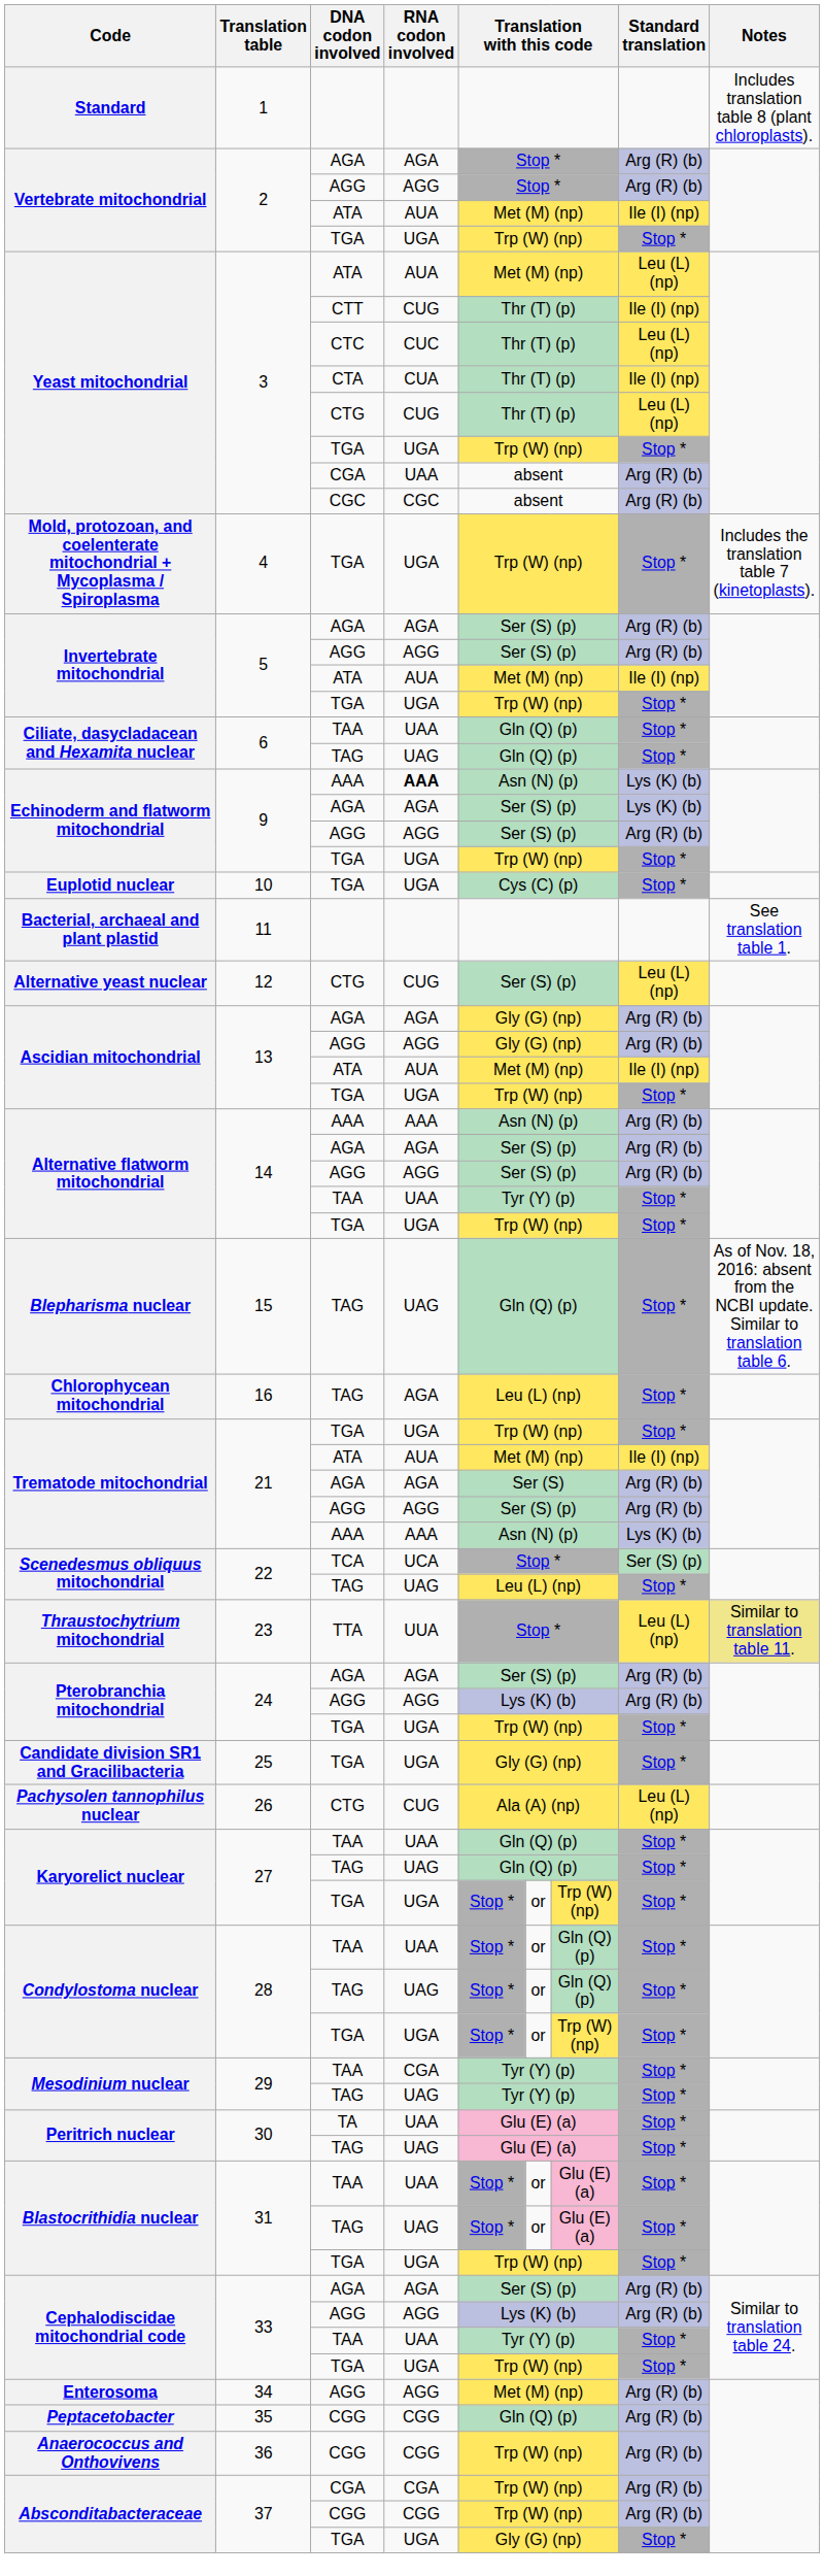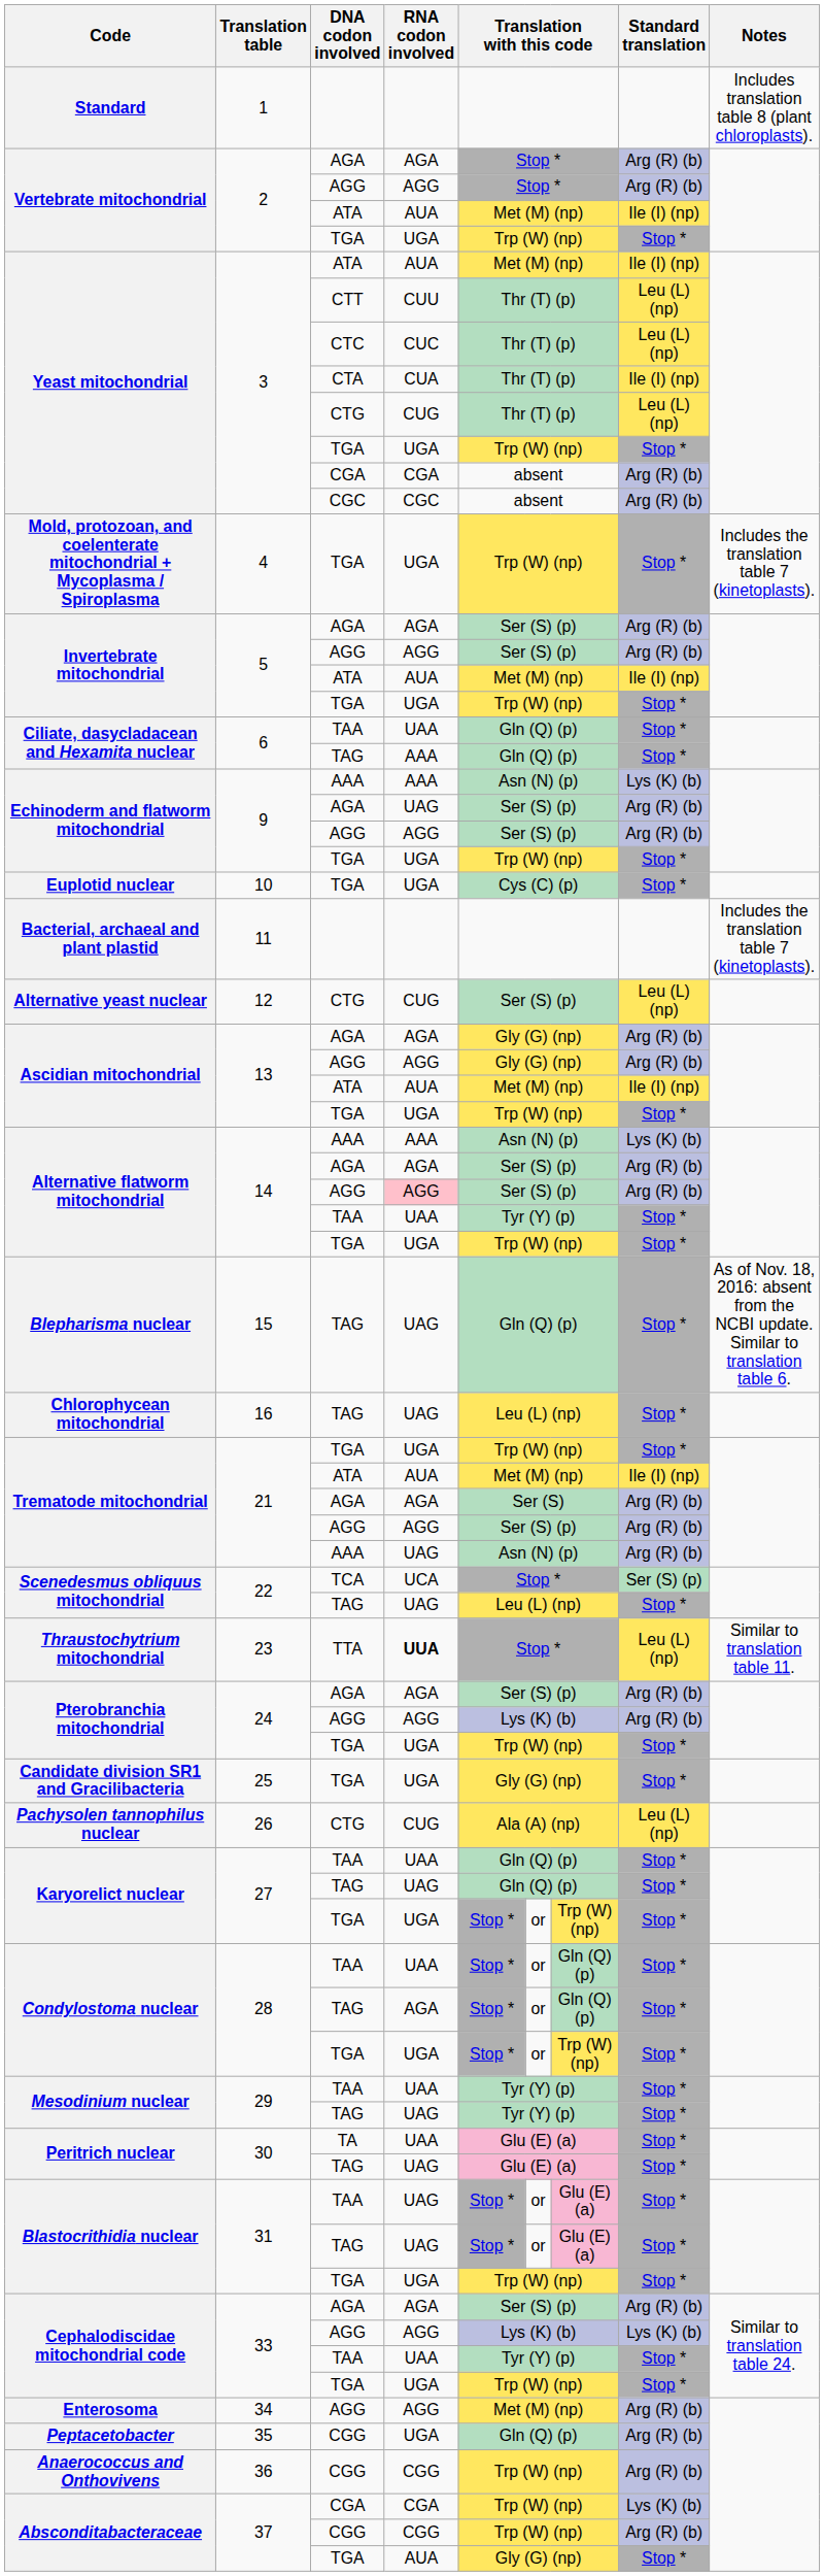Yeast mitochondrial / ATA | Standard translation: Leu (L) (np) -> Ile (I) (np)
Yeast mitochondrial / CTT | RNA codon involved: CUG -> CUU
Yeast mitochondrial / CTT | Standard translation: Ile (I) (np) -> Leu (L) (np)
Yeast mitochondrial / CGA | RNA codon involved: UAA -> CGA
Ciliate, dasycladacean and Hexamita nuclear / TAG | RNA codon involved: UAG -> AAA
Echinoderm and flatworm mitochondrial / AAA | RNA codon involved: bold -> normal
Echinoderm and flatworm mitochondrial / AGA | RNA codon involved: AGA -> UAG
Echinoderm and flatworm mitochondrial / AGA | Standard translation: Lys (K) (b) -> Arg (R) (b)
Bacterial, archaeal and plant plastid | Notes: See translation table 1. -> Includes the translation table 7 (kinetoplasts).
Alternative flatworm mitochondrial / AAA | Standard translation: Arg (R) (b) -> Lys (K) (b)
Alternative flatworm mitochondrial / AGG | RNA codon involved: no background -> pink background
Chlorophycean mitochondrial | RNA codon involved: AGA -> UAG
Trematode mitochondrial / AAA | RNA codon involved: AAA -> UAG
Trematode mitochondrial / AAA | Standard translation: Lys (K) (b) -> Arg (R) (b)
Thraustochytrium mitochondrial | RNA codon involved: normal -> bold
Thraustochytrium mitochondrial | Notes: khaki background -> no background
Condylostoma nuclear / TAG | RNA codon involved: UAG -> AGA
Mesodinium nuclear / TAA | RNA codon involved: CGA -> UAA
Blastocrithidia nuclear / TAA | RNA codon involved: UAA -> UAG
Cephalodiscidae mitochondrial code / AGG | Standard translation: Arg (R) (b) -> Lys (K) (b)
Peptacetobacter | RNA codon involved: CGG -> UGA
Absconditabacteraceae / CGA | Standard translation: Arg (R) (b) -> Lys (K) (b)
Absconditabacteraceae / TGA | RNA codon involved: UGA -> AUA
